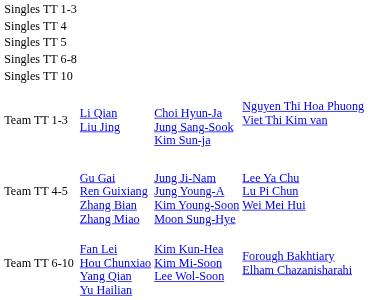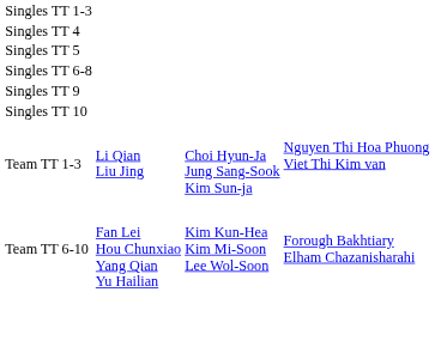+ row: Singles TT 9
- row: Team TT 4-5 | Gu Gai Ren Guixiang Zhang Bian Zhang Miao | Jung Ji-Nam Jung Young-A Kim Young-Soon Moon Sung-Hye | Lee Ya Chu Lu Pi Chun Wei Mei Hui
